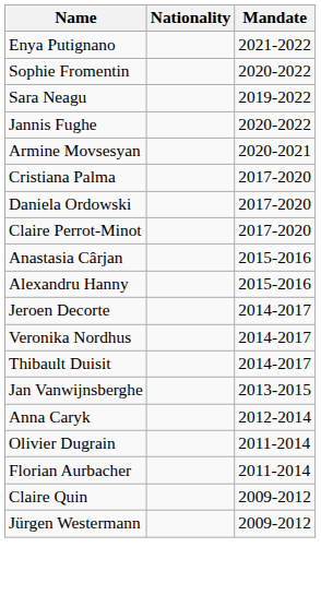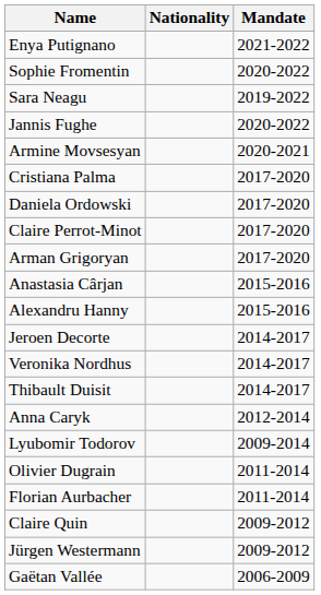+ row: Arman Grigoryan | 2017-2020
- row: Jan Vanwijnsberghe | 2013-2015
+ row: Lyubomir Todorov | 2009-2014
+ row: Gaëtan Vallée | 2006-2009
